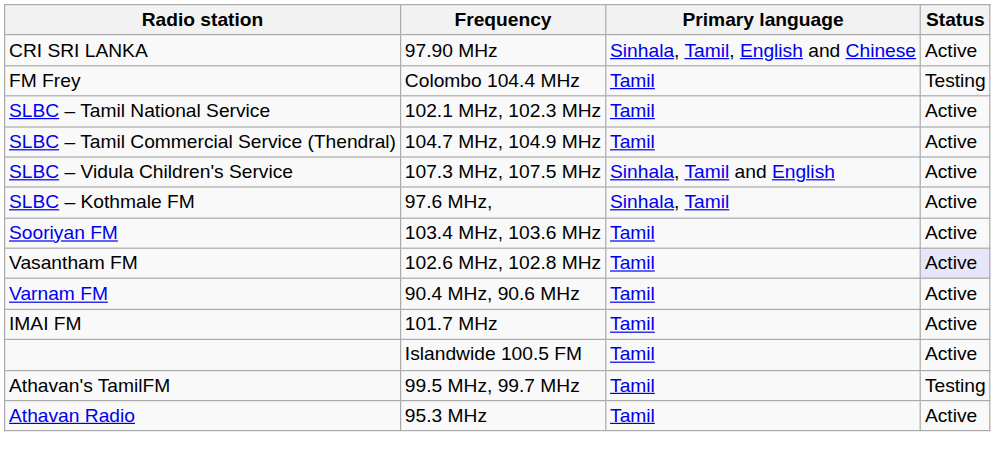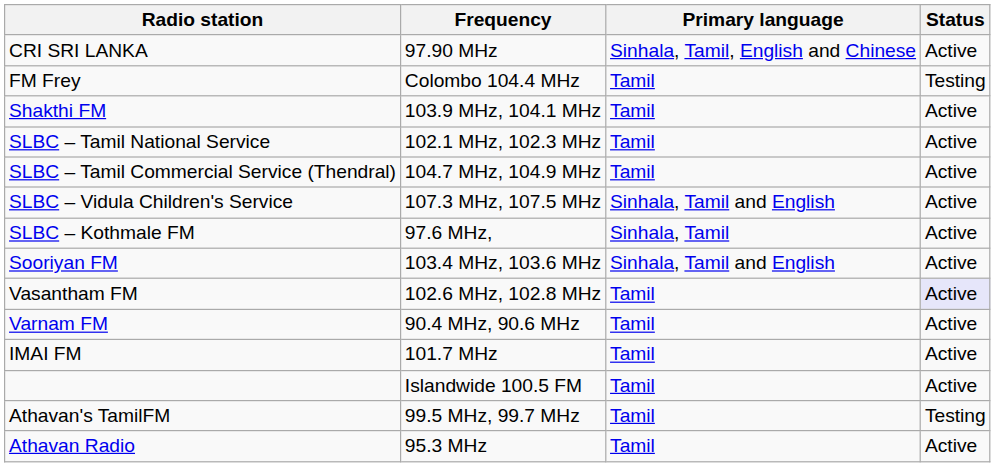+ row: Shakthi FM | 103.9 MHz, 104.1 MHz | Tamil | Active
Sooriyan FM | Primary language: Tamil -> Sinhala, Tamil and English
